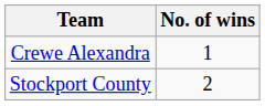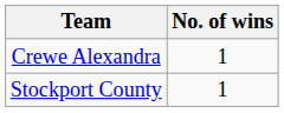Stockport County | No. of wins: 2 -> 1
